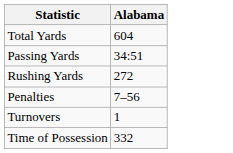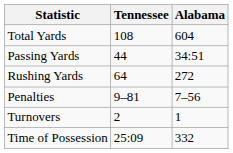+ column: Tennessee | 108 | 44 | 64 | 9–81 | 2 | 25:09
